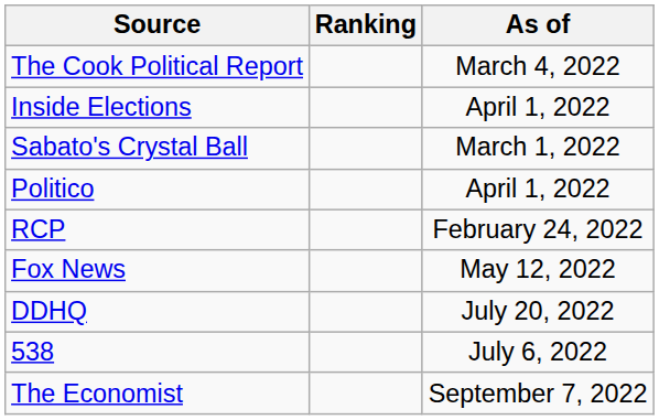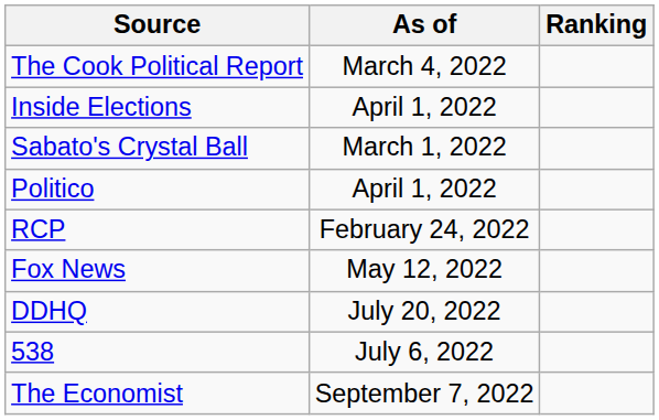columns swapped: Ranking <-> As of
